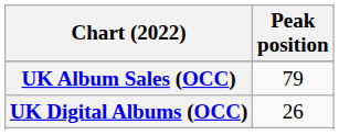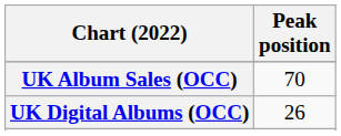UK Album Sales (OCC) | Peak position: 79 -> 70
